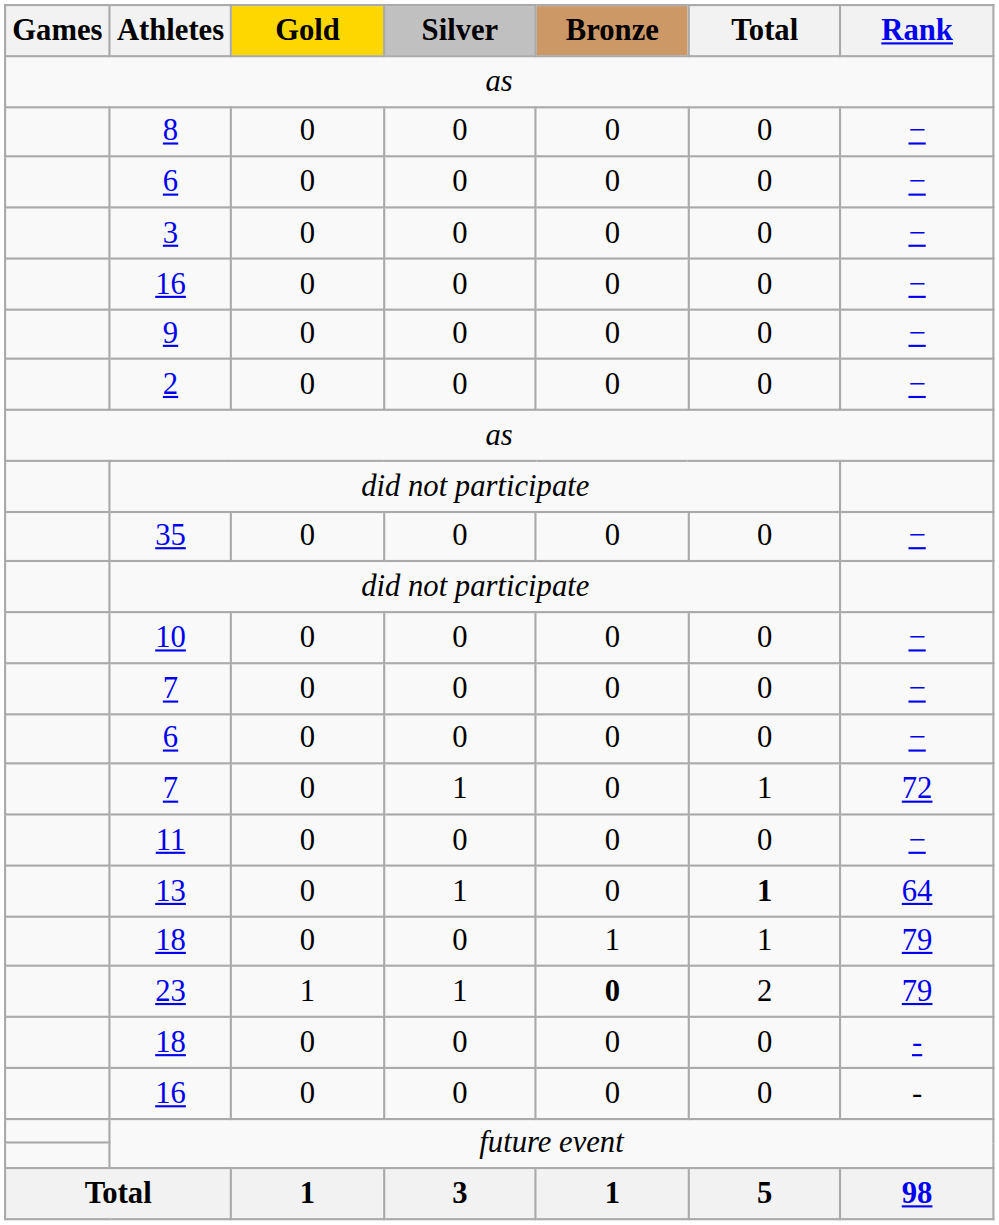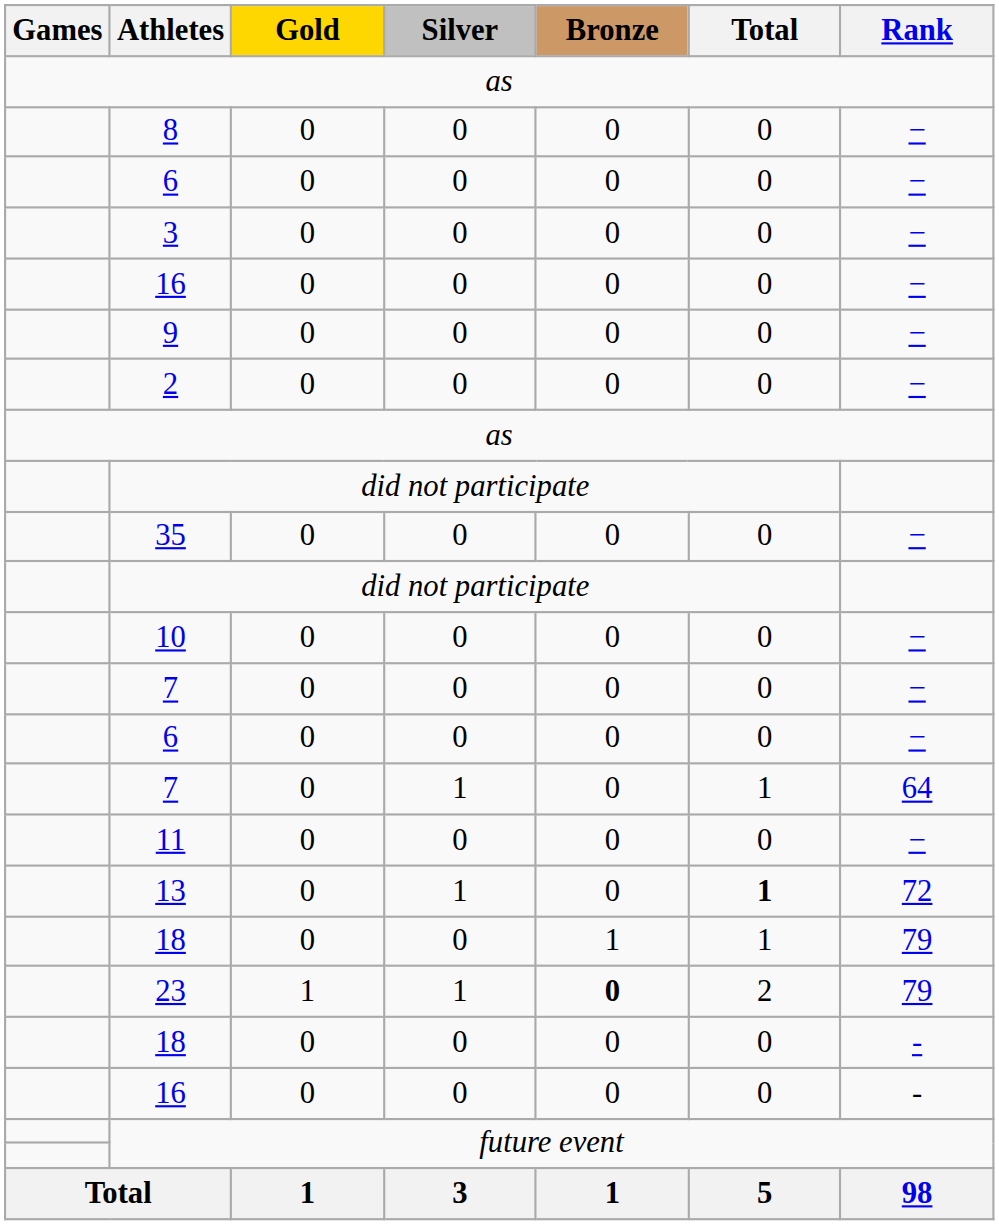7 / 1 | Rank: 72 -> 64
13 | Rank: 64 -> 72
